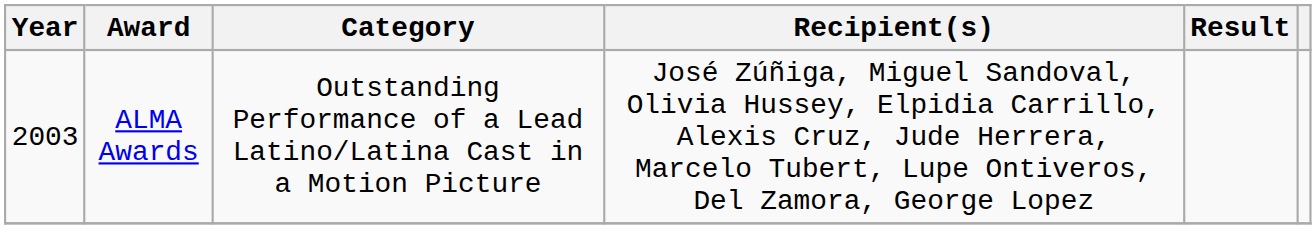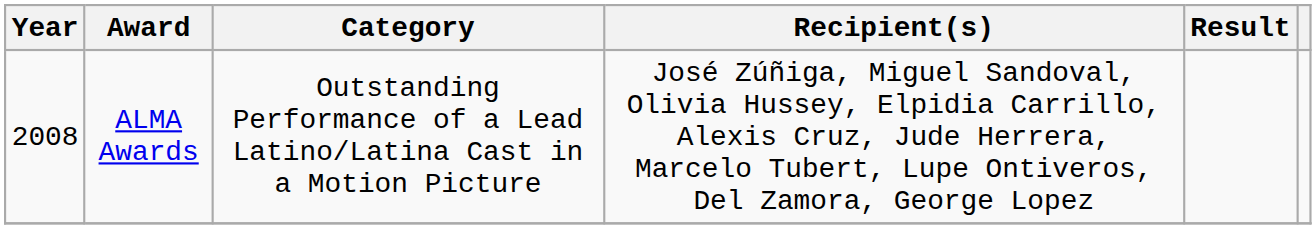ALMA Awards | Year: 2003 -> 2008
